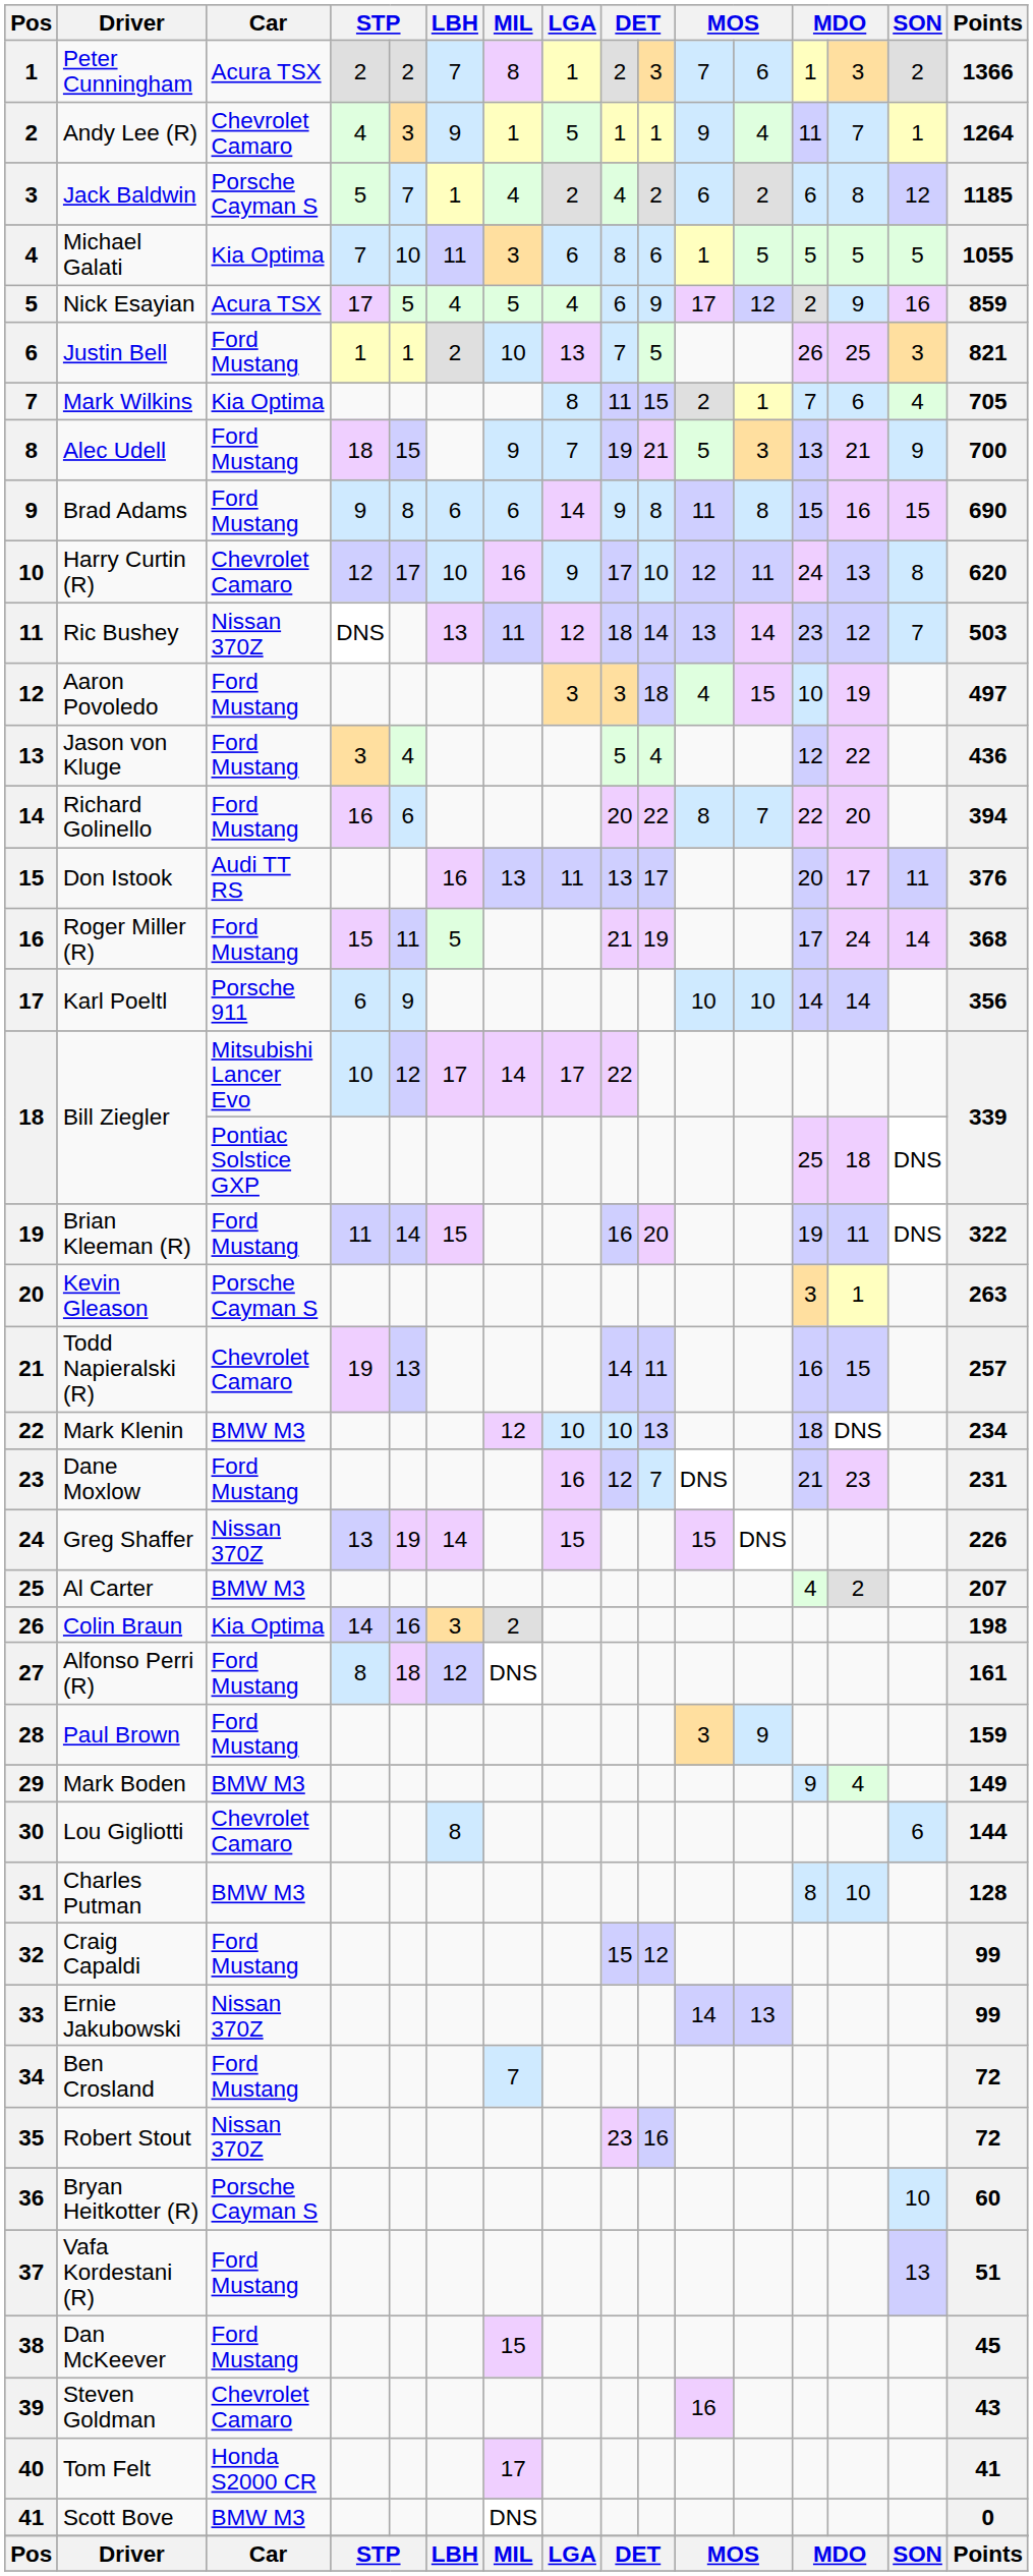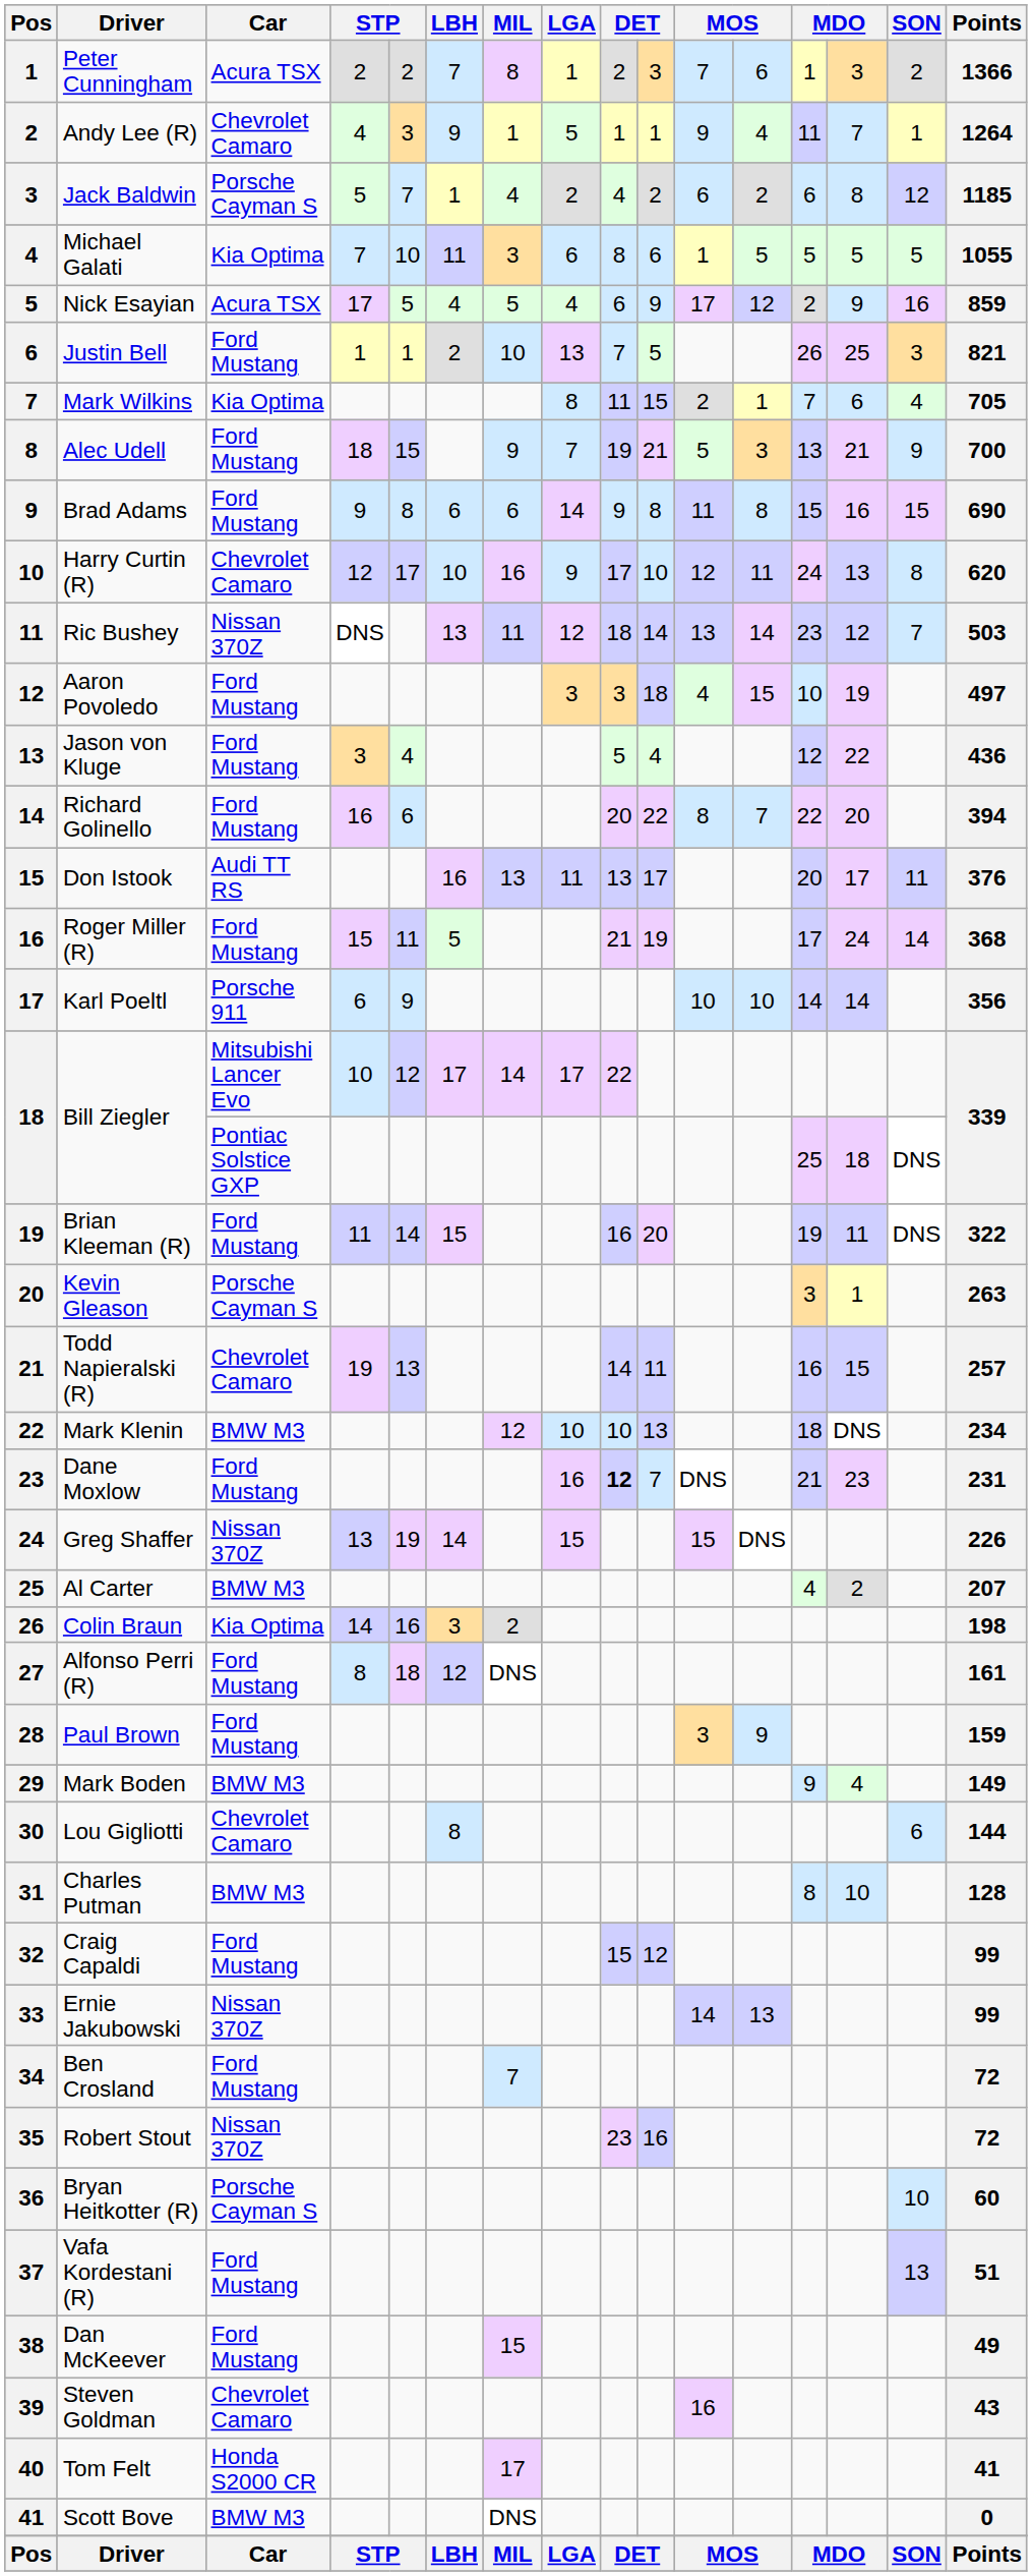Dane Moxlow | column 9: normal -> bold
Dan McKeever | Points: 45 -> 49
